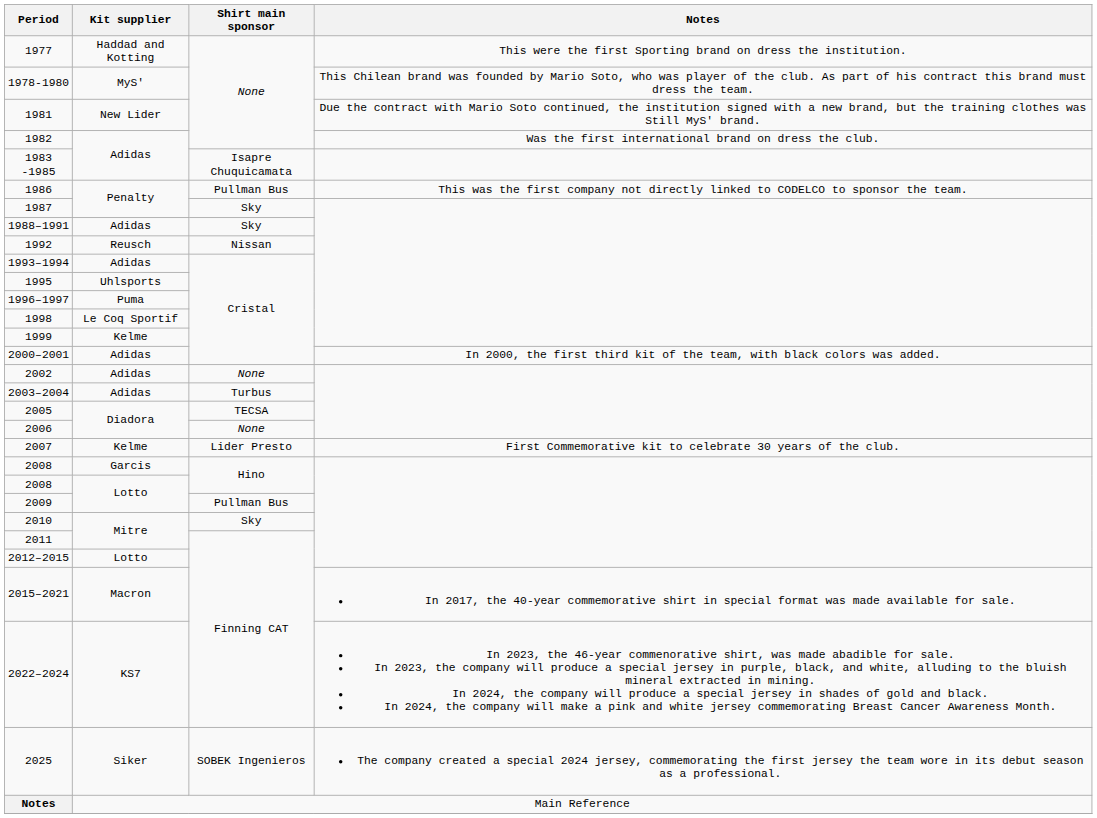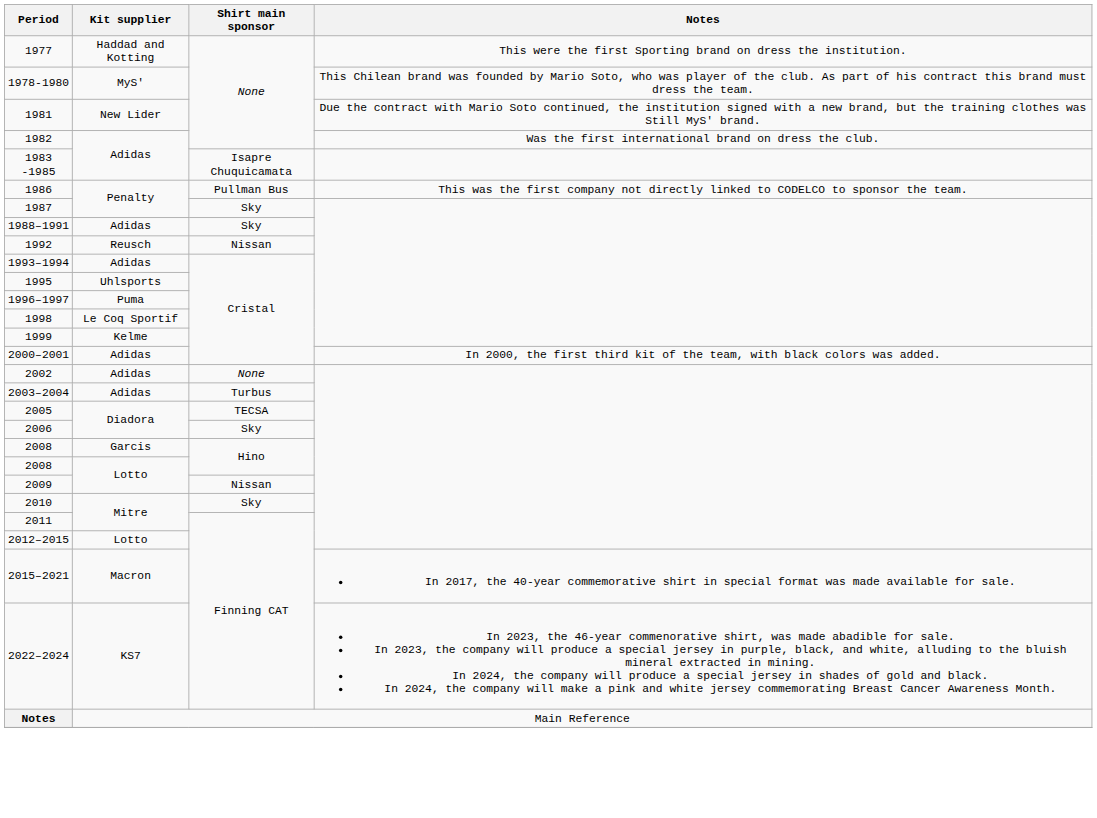2006 | Shirt main sponsor: None -> Sky
- row: 2007 | Kelme | Lider Presto | First Commemorative kit to celebrate 30 years of the club.
2009 | Shirt main sponsor: Pullman Bus -> Nissan
- row: 2025 | Siker | SOBEK Ingenieros | The company created a special 2024 jersey, commemorating the first jersey the team wore in its debut season as a professional.
